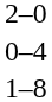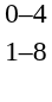- row: 2–0
